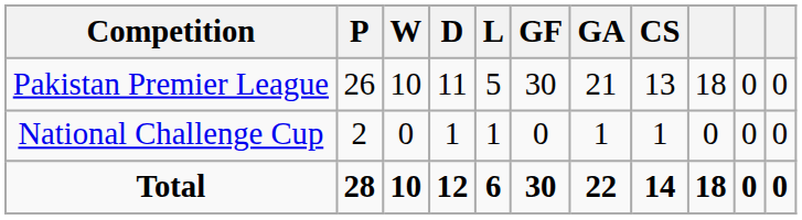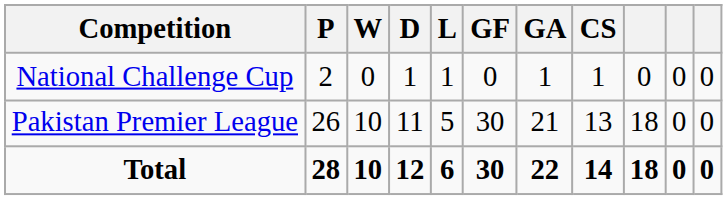rows swapped: Pakistan Premier League <-> National Challenge Cup
